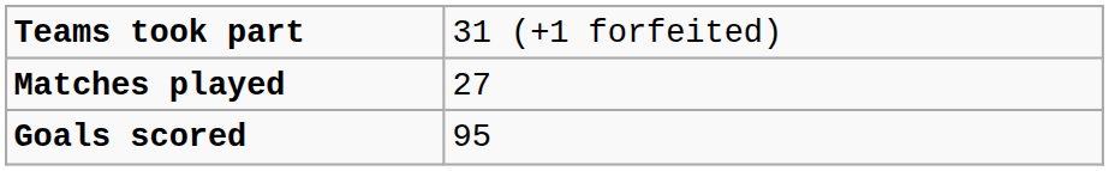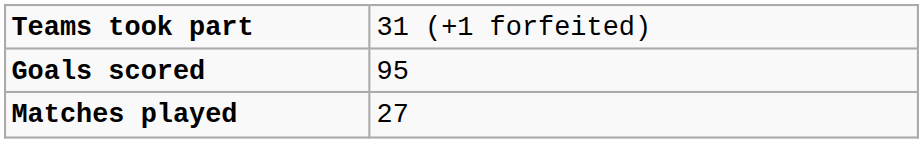rows swapped: Matches played <-> Goals scored
